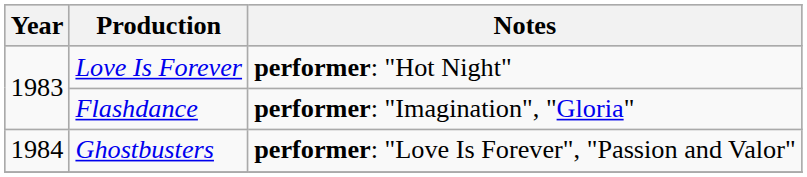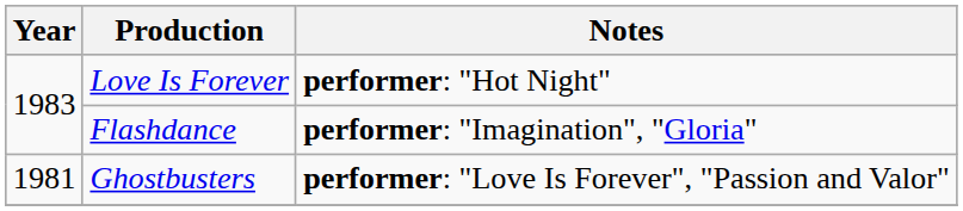Ghostbusters | Year: 1984 -> 1981
